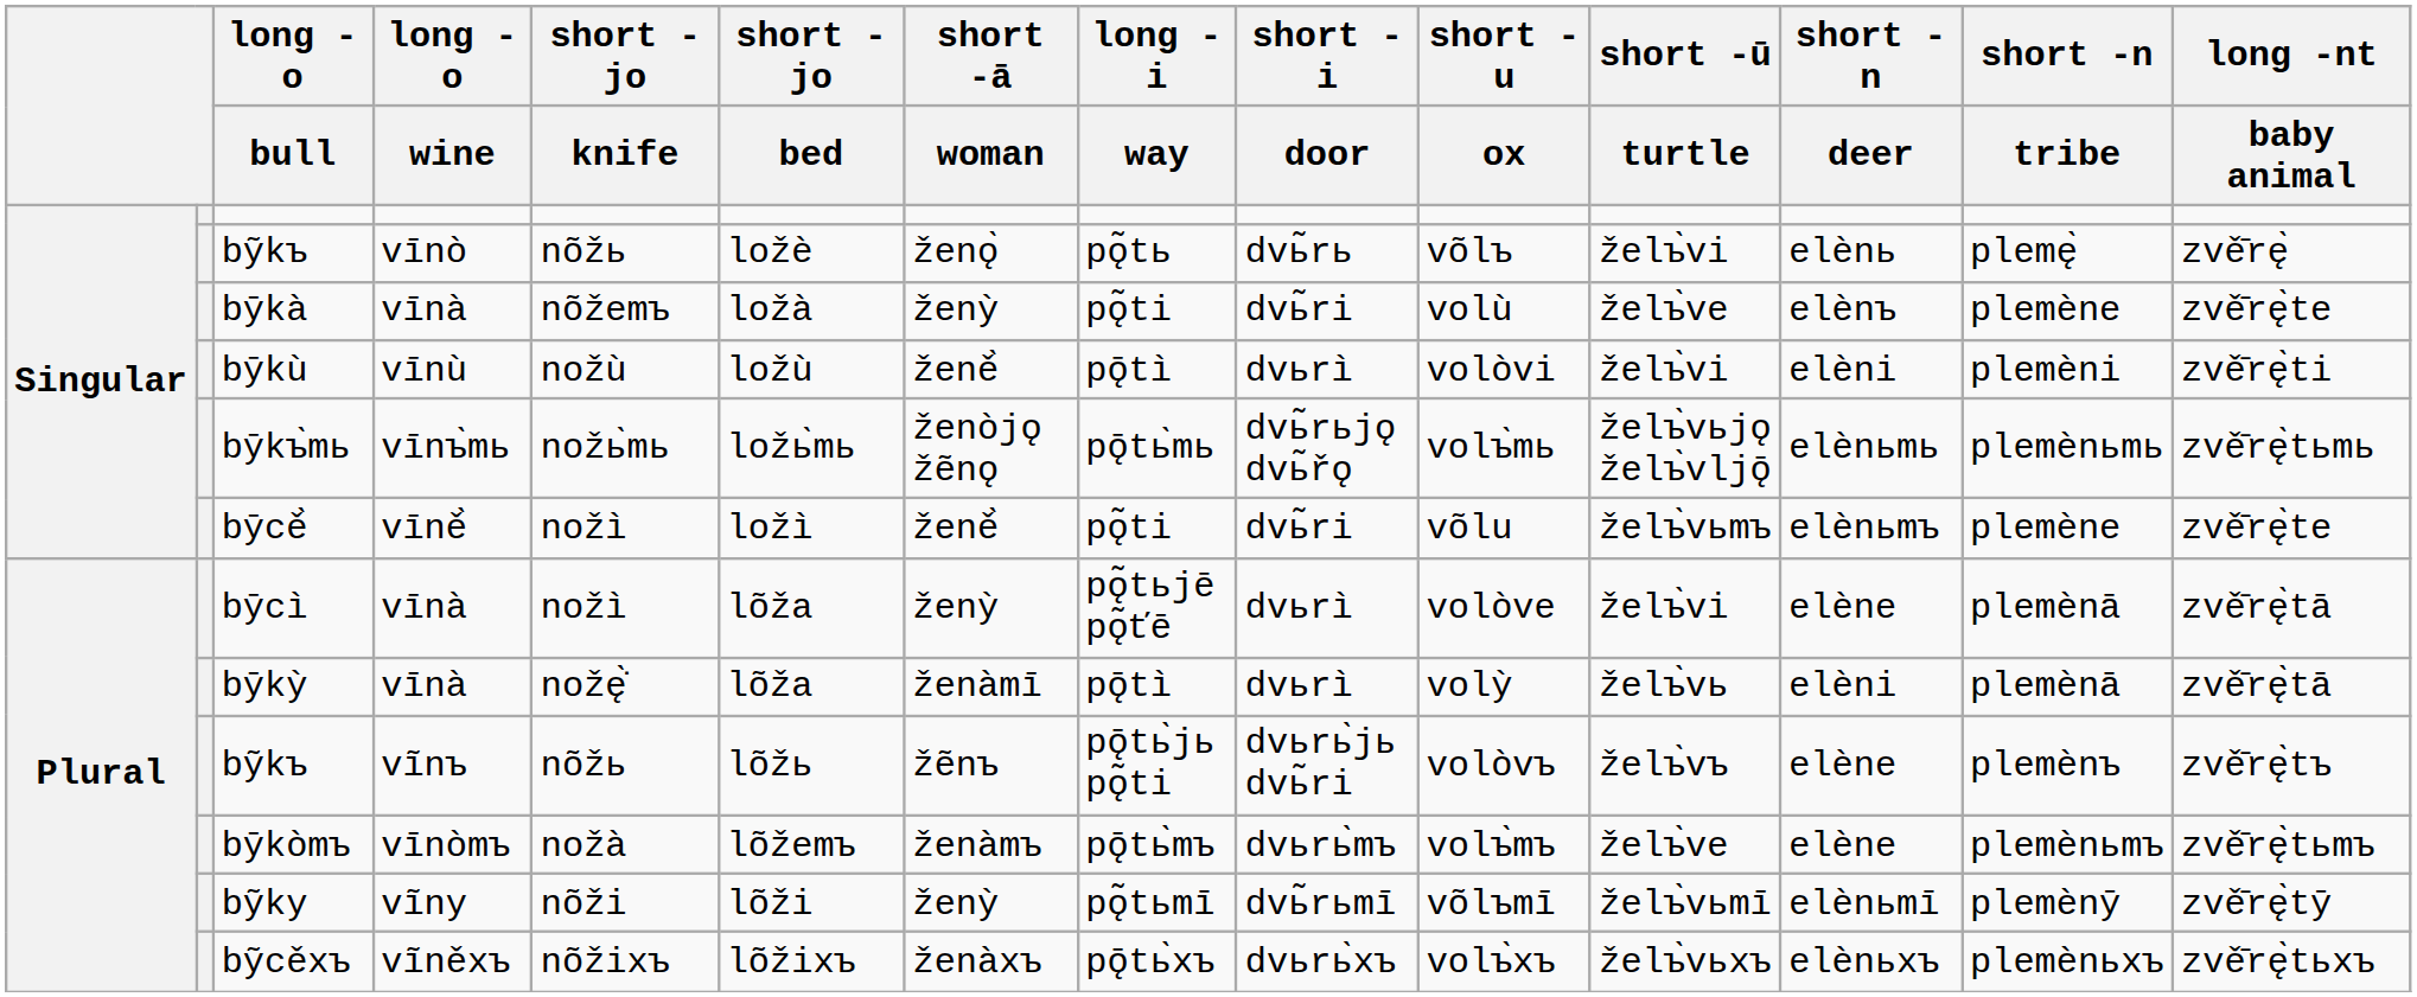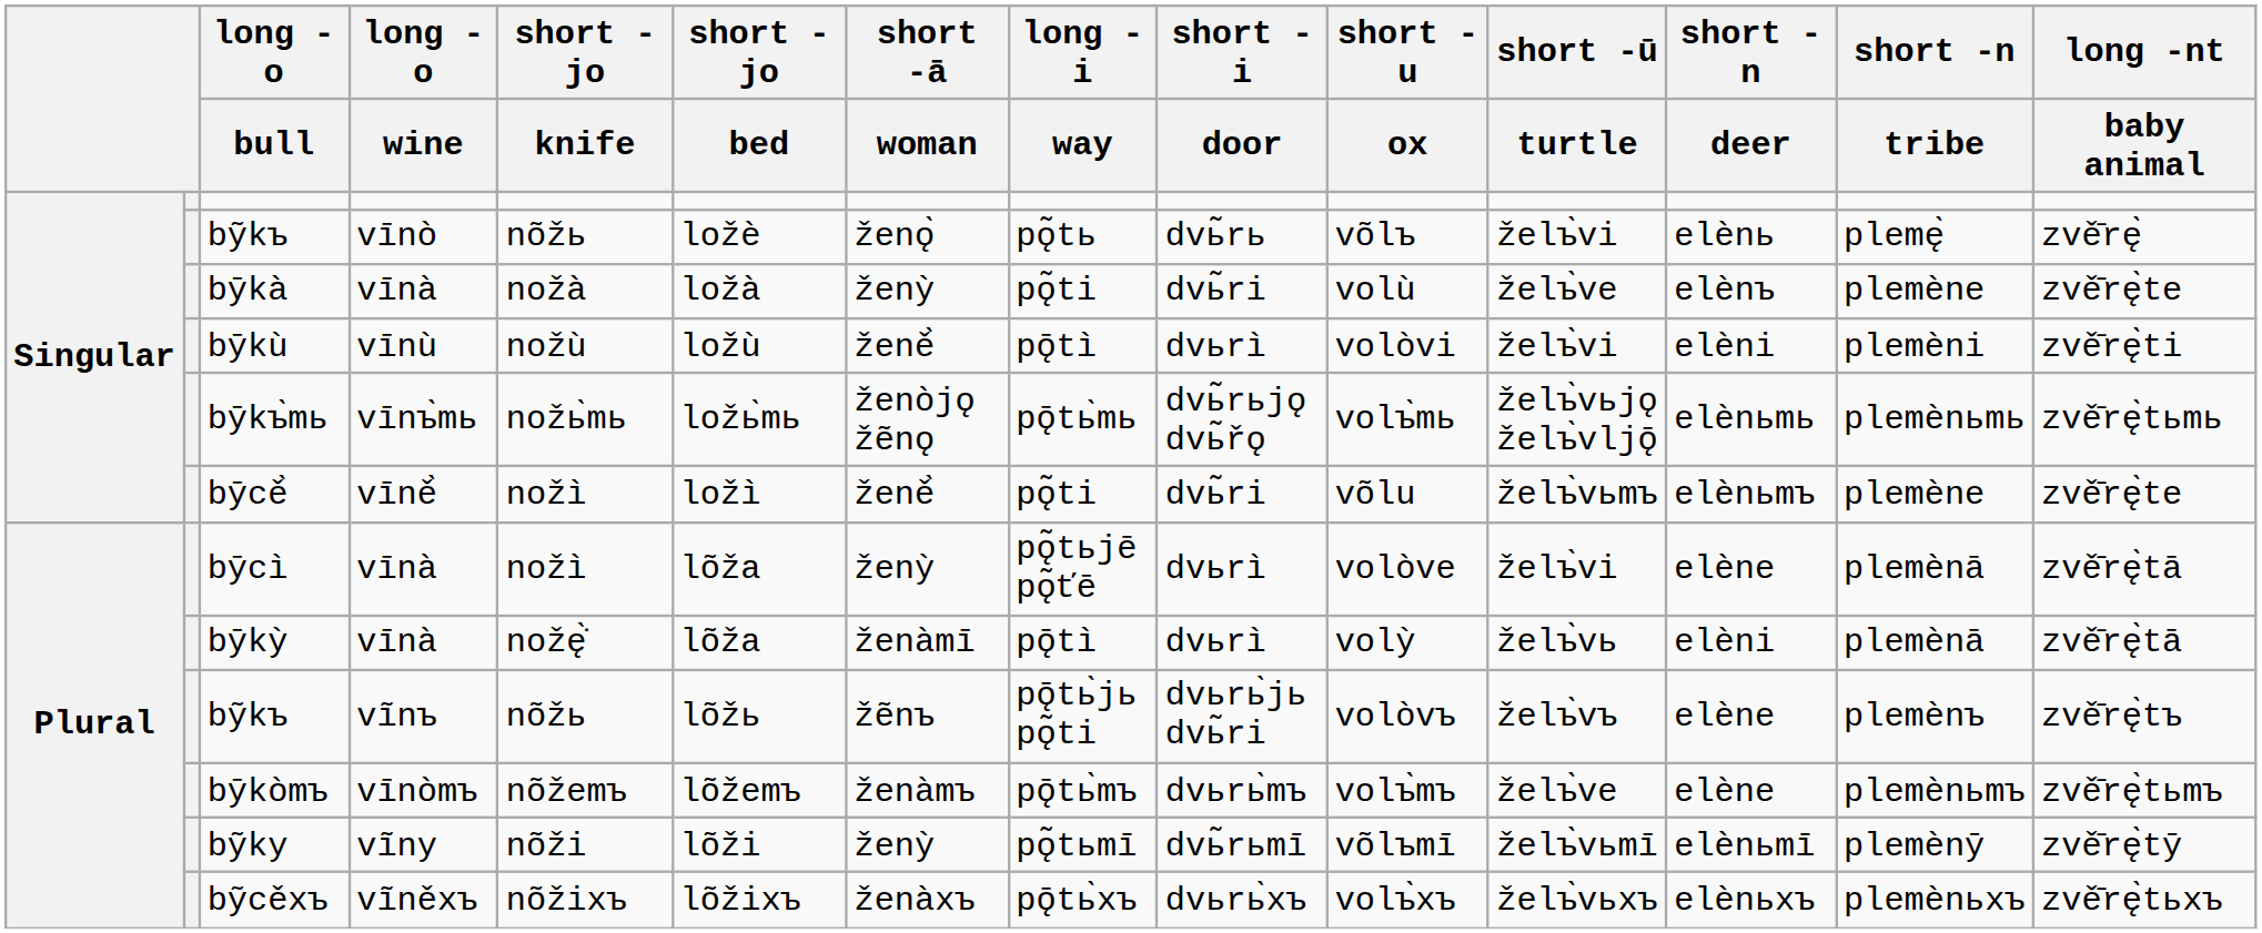bȳkà | short -jo / knife: nõžemъ -> nožà
bȳkòmъ | short -jo / knife: nožà -> nõžemъ
